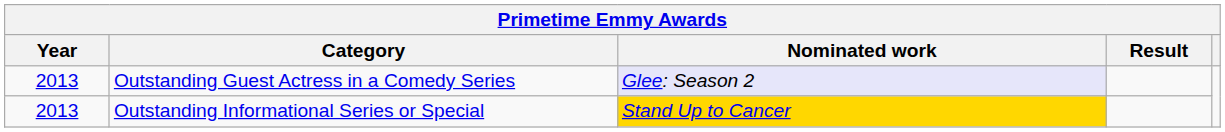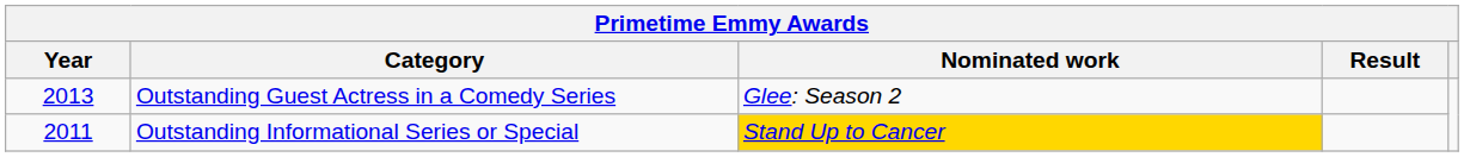Outstanding Guest Actress in a Comedy Series | Nominated work: lavender background -> no background
Outstanding Informational Series or Special | Year: 2013 -> 2011
